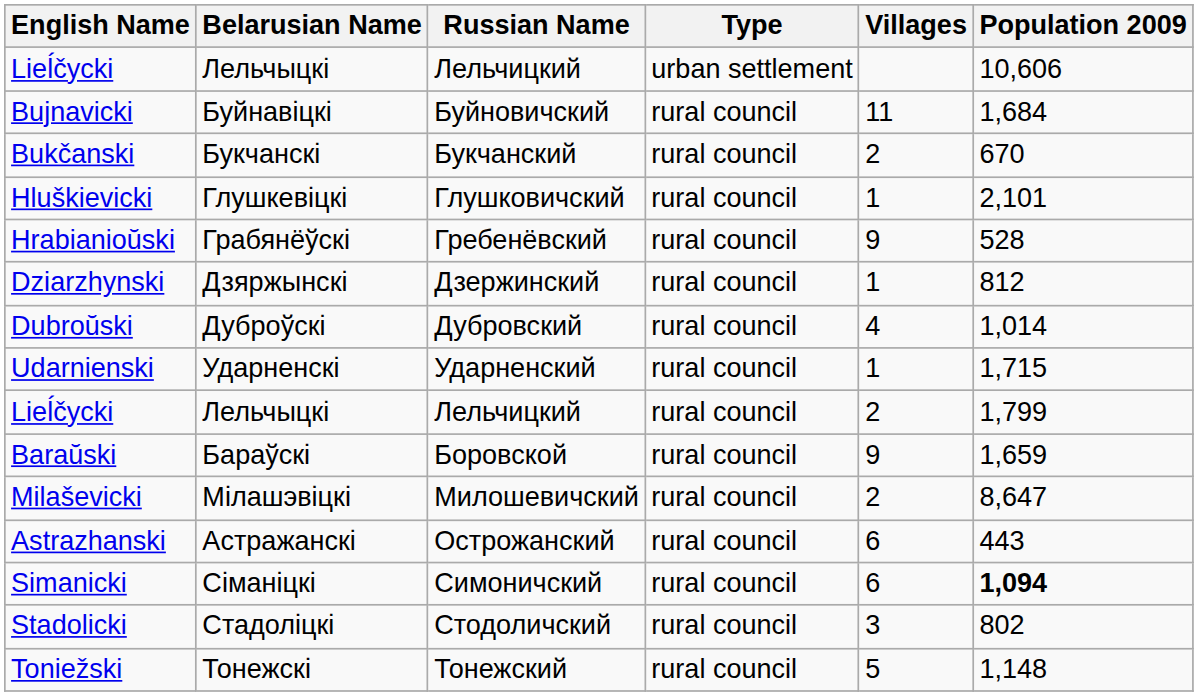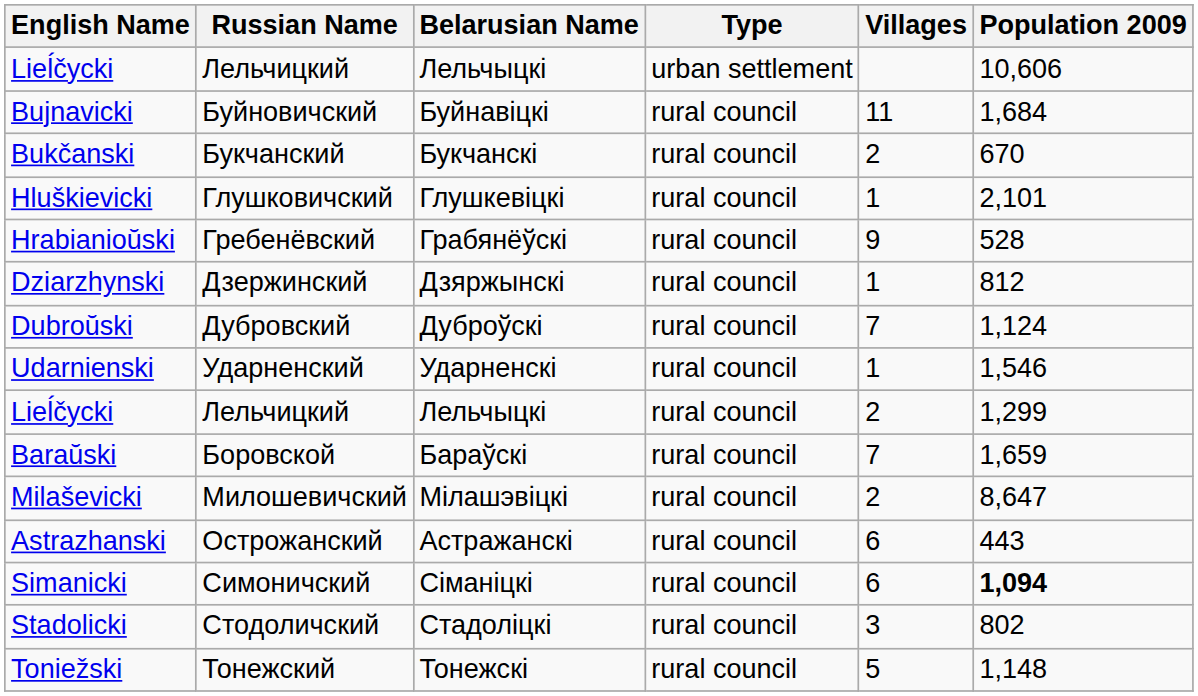columns swapped: Belarusian Name <-> Russian Name
Dubroŭski | Villages: 4 -> 7
Dubroŭski | Population 2009: 1,014 -> 1,124
Udarnienski | Population 2009: 1,715 -> 1,546
Lieĺčycki / rural council | Population 2009: 1,799 -> 1,299
Baraŭski | Villages: 9 -> 7
